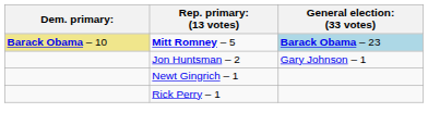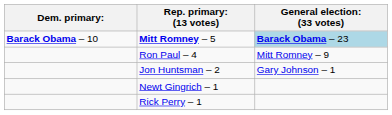Mitt Romney – 5 | Dem. primary:: khaki background -> no background
+ row: Ron Paul – 4 | Mitt Romney – 9
